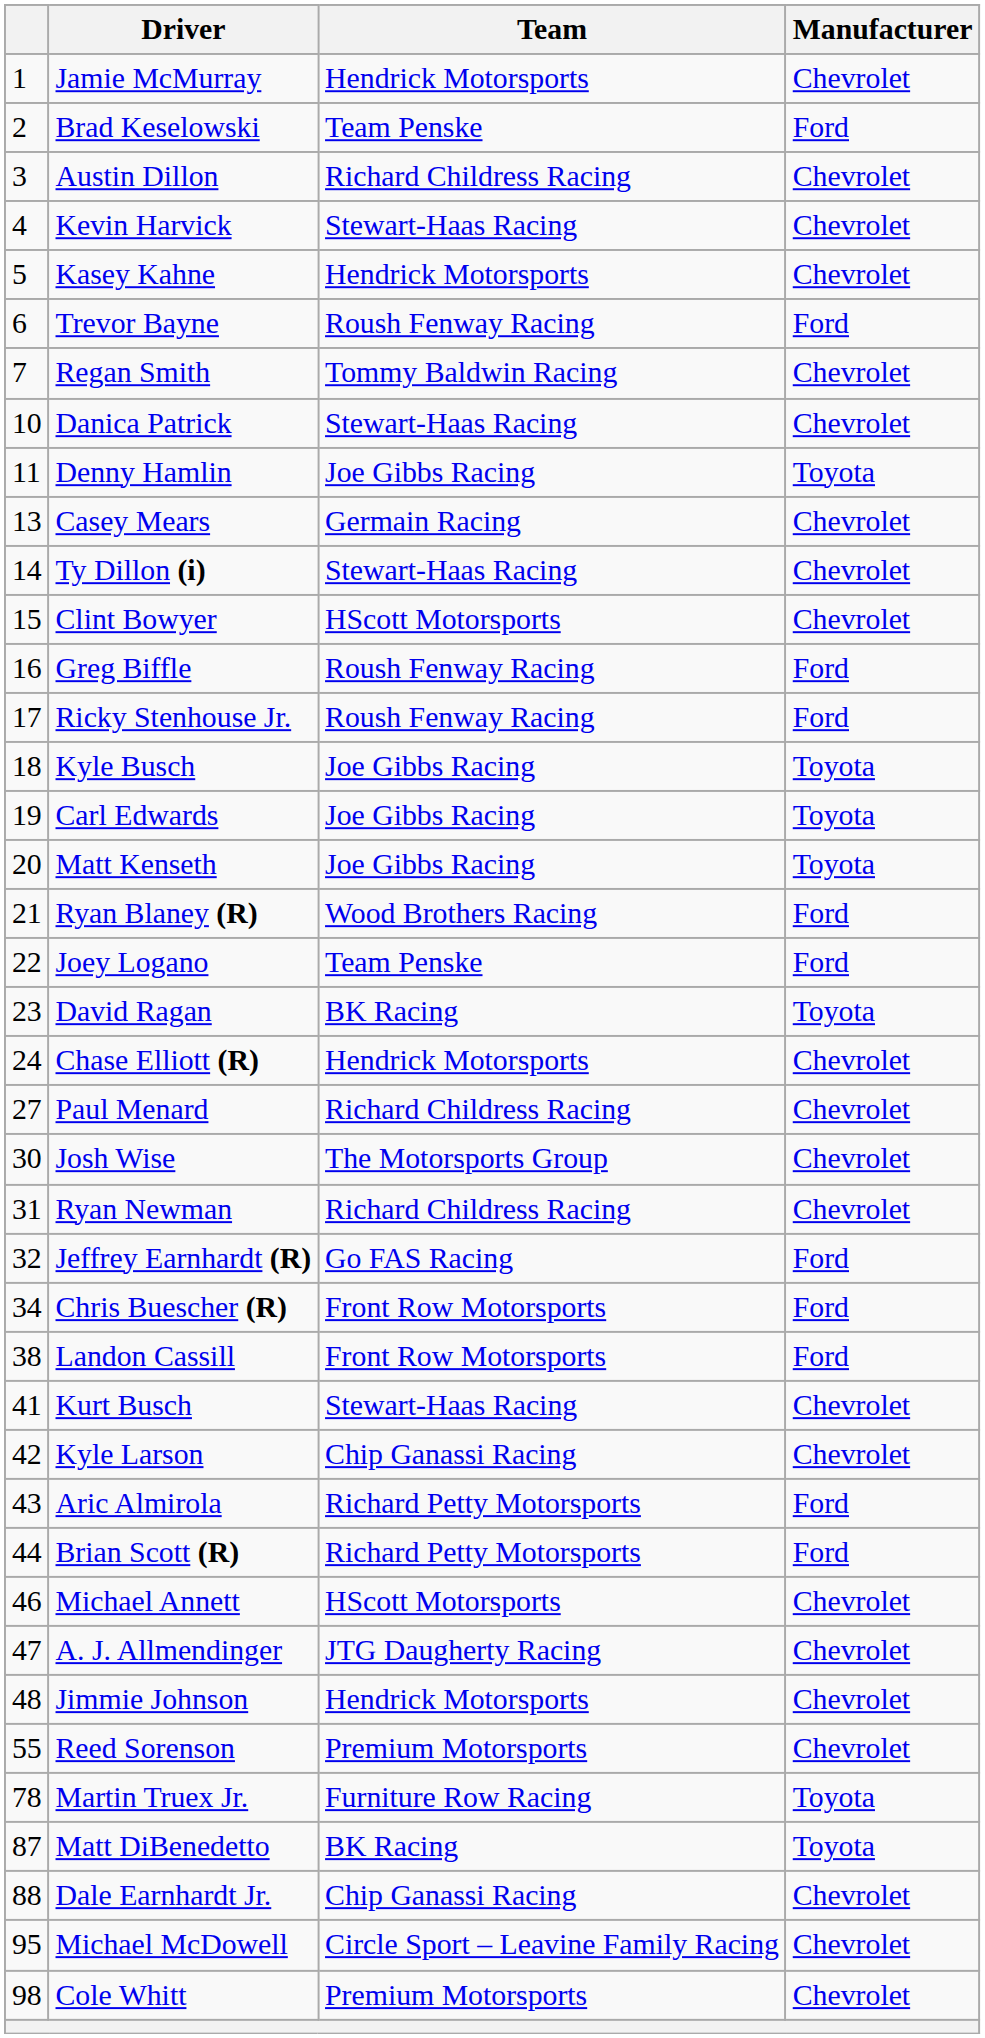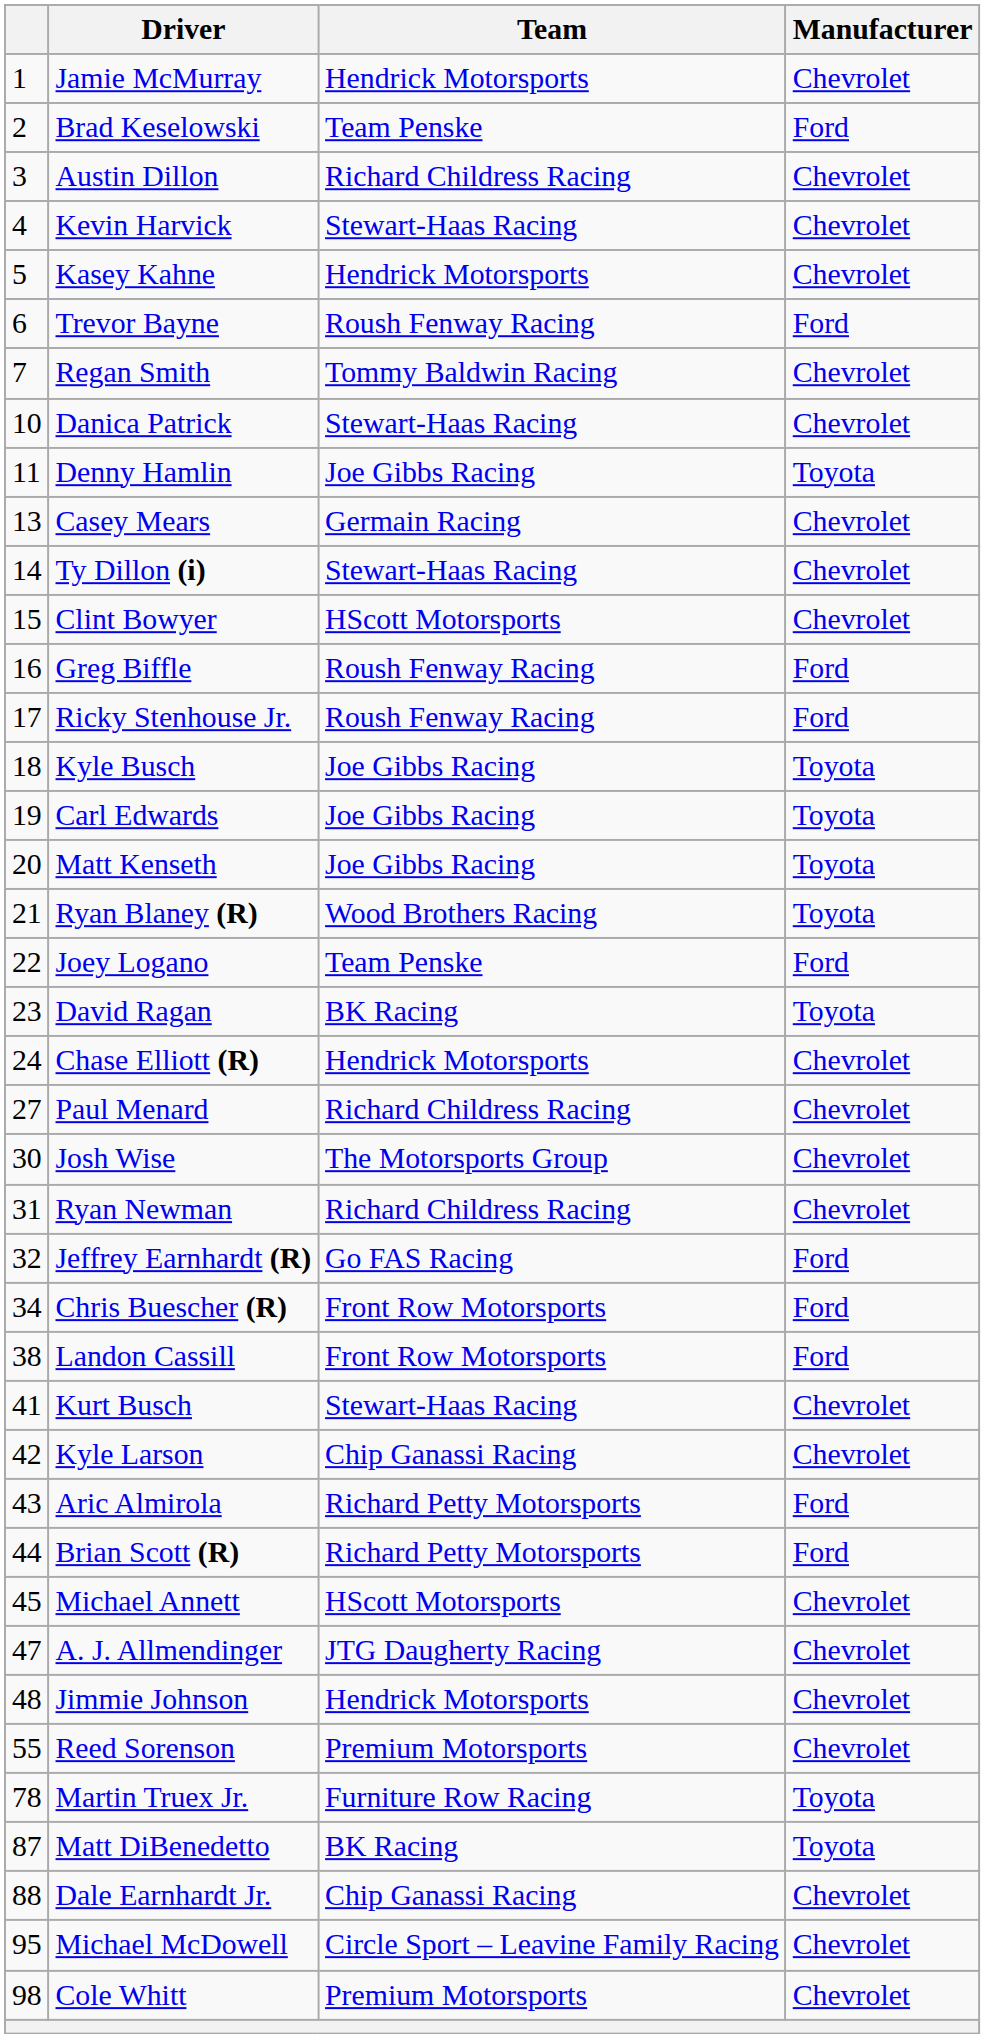Ryan Blaney (R) | Manufacturer: Ford -> Toyota
Michael Annett | column 1: 46 -> 45
